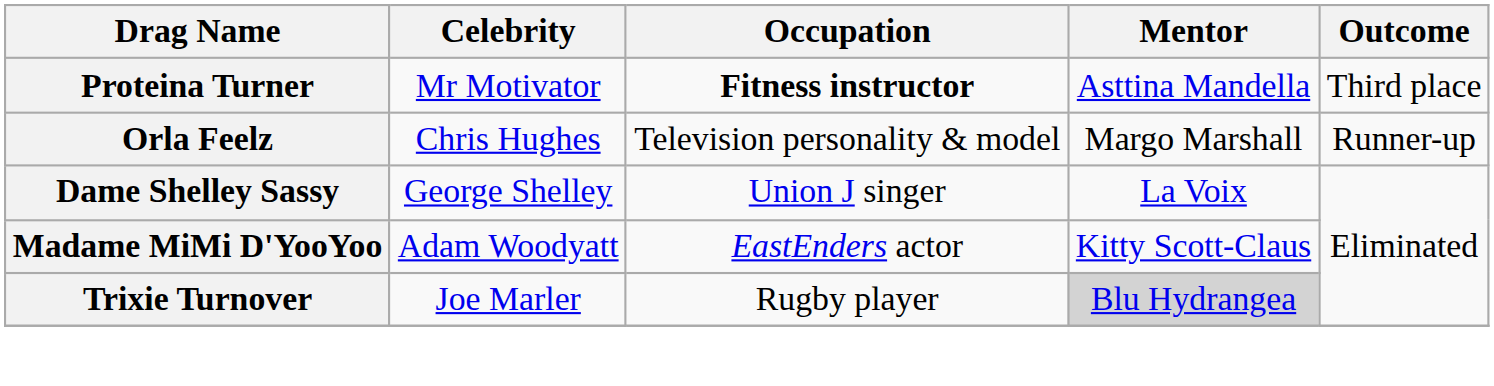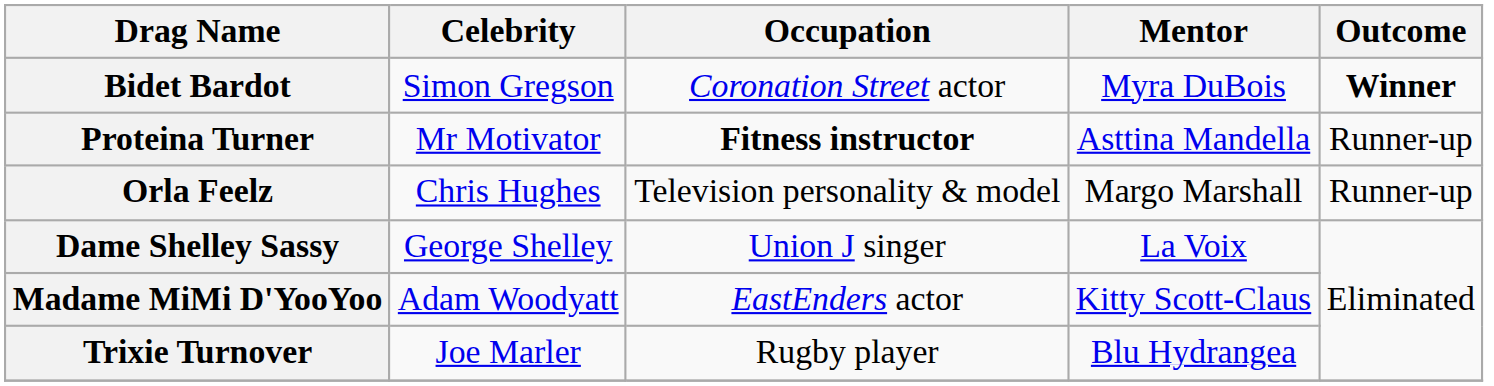+ row: Bidet Bardot | Simon Gregson | Coronation Street actor | Myra DuBois | Winner
Proteina Turner | Outcome: Third place -> Runner-up
Trixie Turnover | Mentor: lightgrey background -> no background
